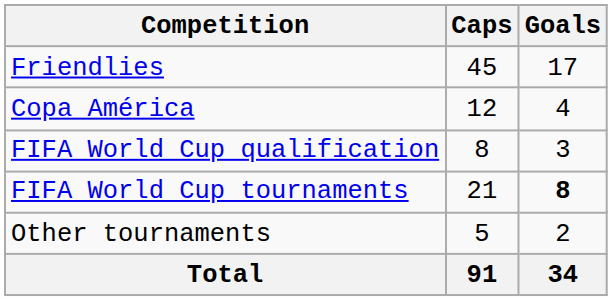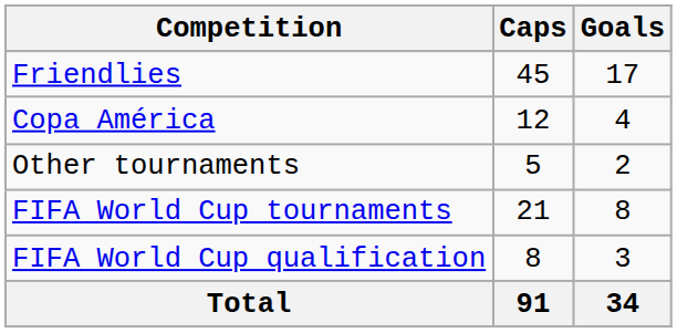rows swapped: FIFA World Cup qualification <-> Other tournaments
FIFA World Cup tournaments | Goals: bold -> normal
